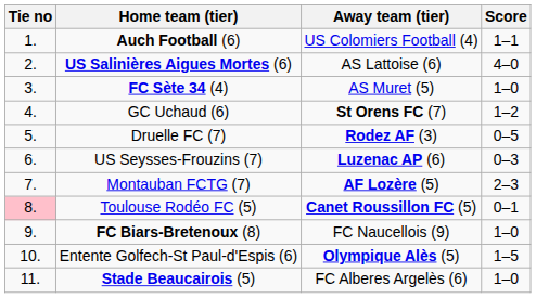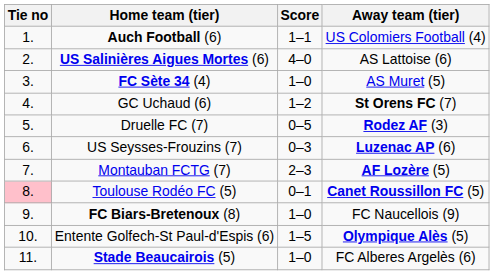columns swapped: Score <-> Away team (tier)
